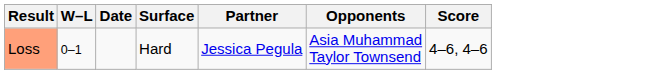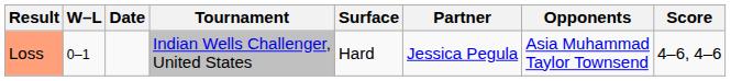+ column: Tournament | Indian Wells Challenger, United States
